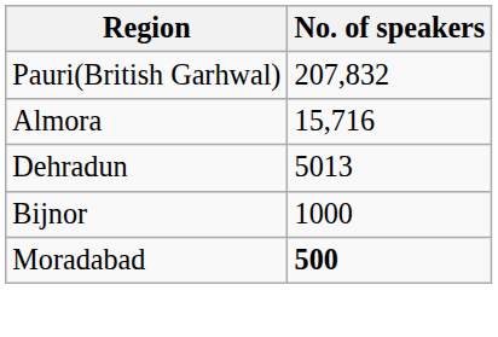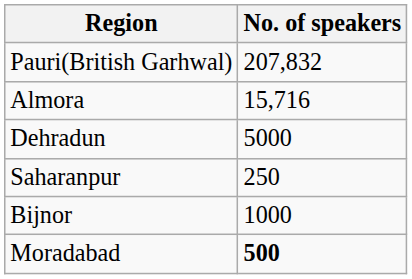Dehradun | No. of speakers: 5013 -> 5000
+ row: Saharanpur | 250
